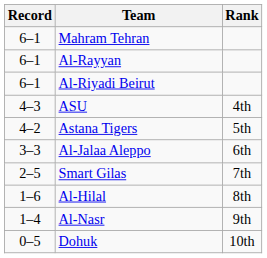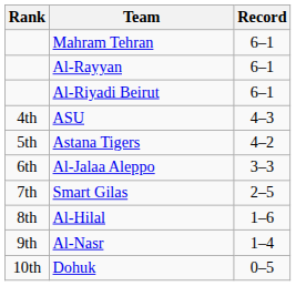columns swapped: Rank <-> Record
